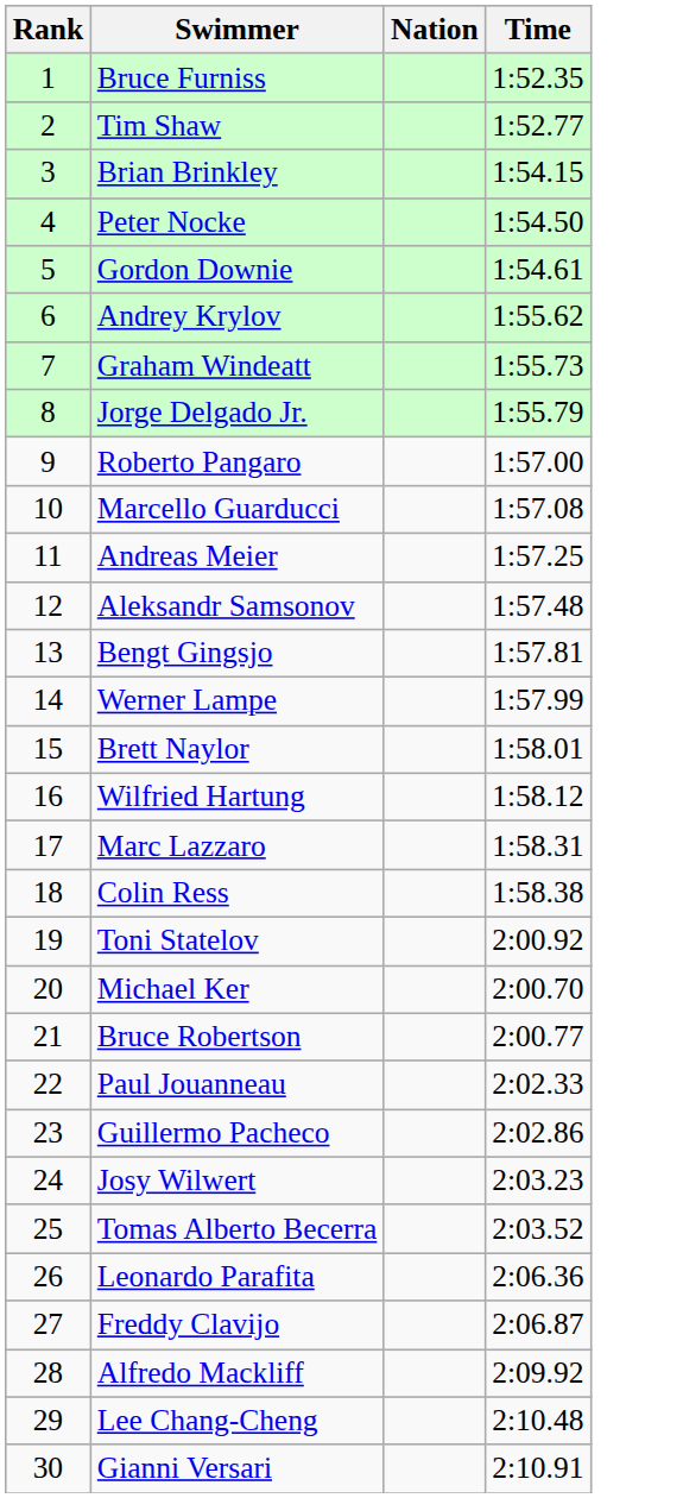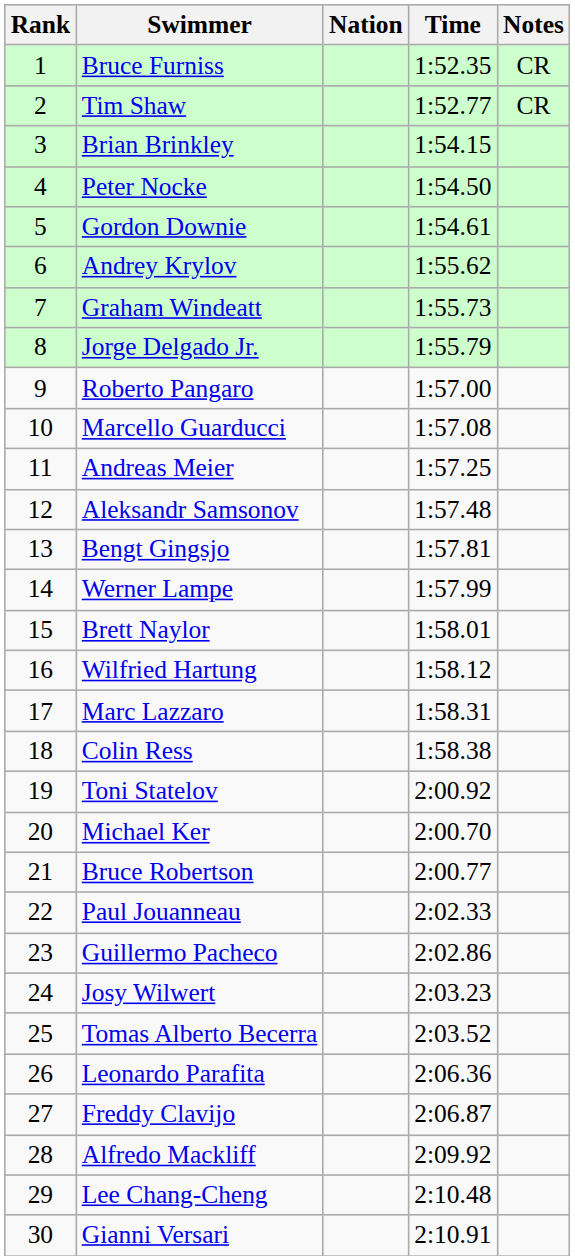+ column: Notes | CR | CR
